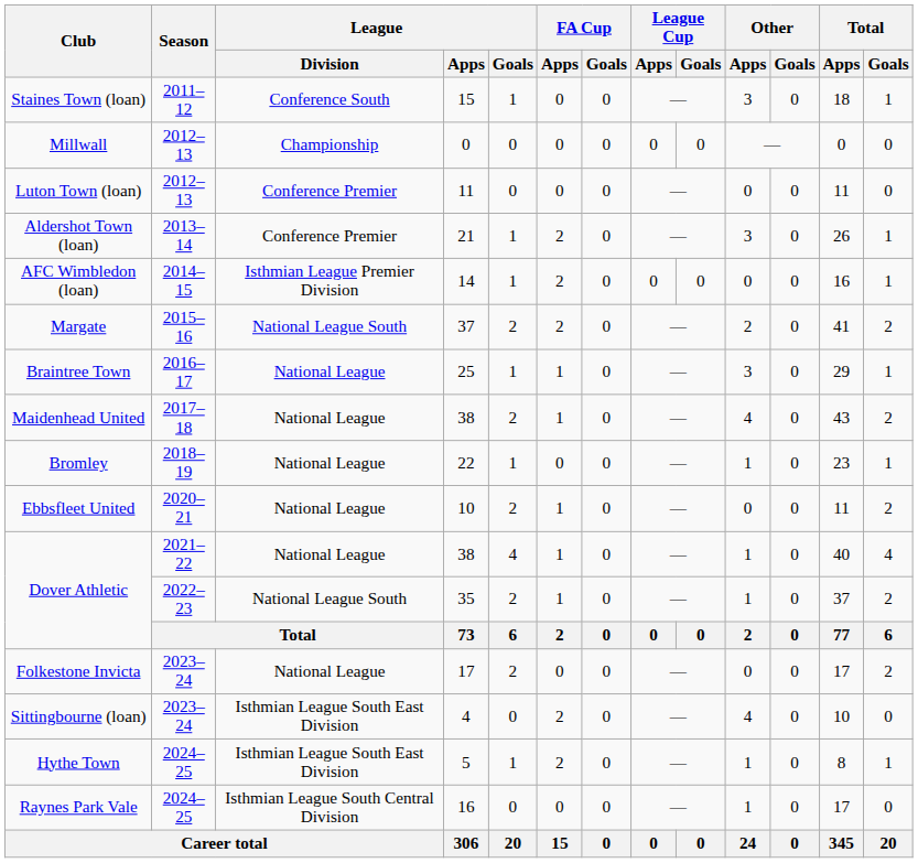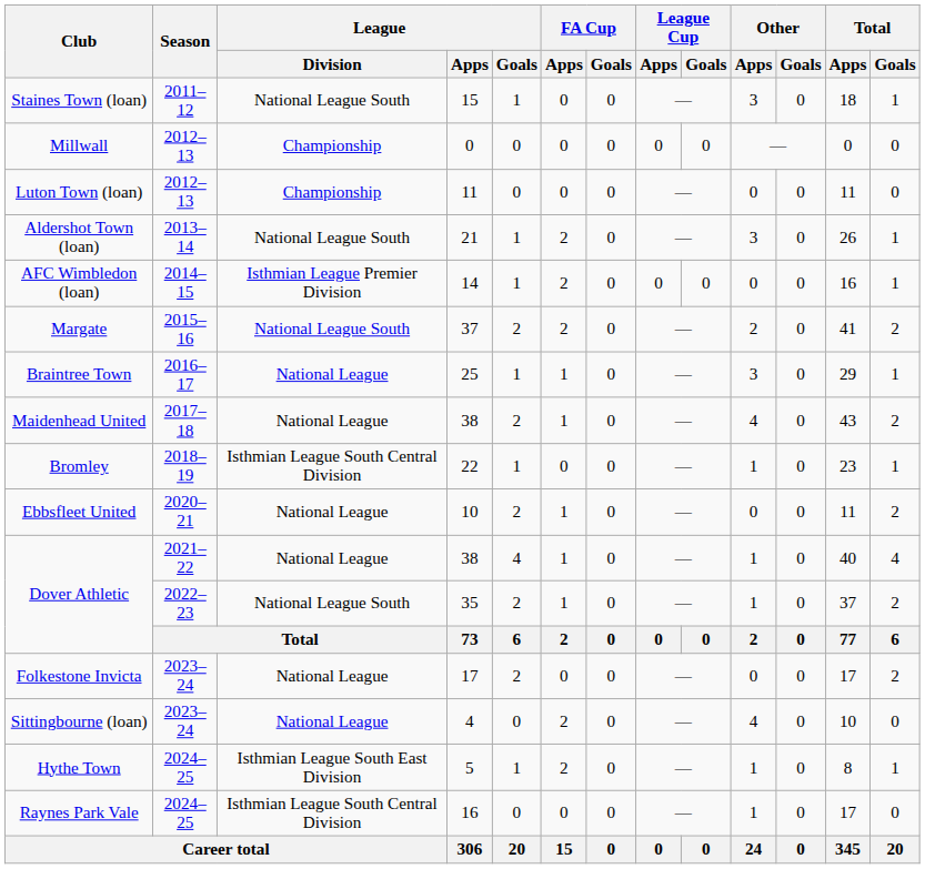Staines Town (loan) | League / Division: Conference South -> National League South
Luton Town (loan) | League / Division: Conference Premier -> Championship
Aldershot Town (loan) | League / Division: Conference Premier -> National League South
Bromley | League / Division: National League -> Isthmian League South Central Division
Sittingbourne (loan) | League / Division: Isthmian League South East Division -> National League
